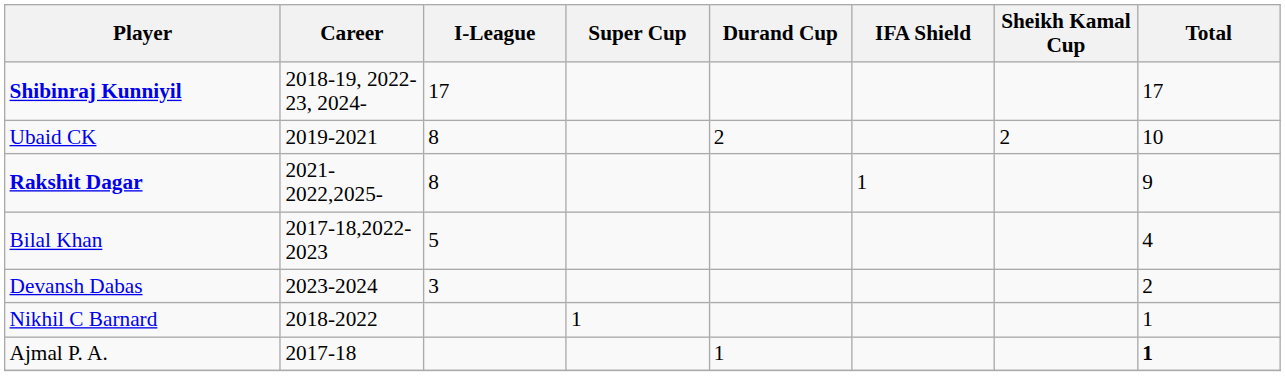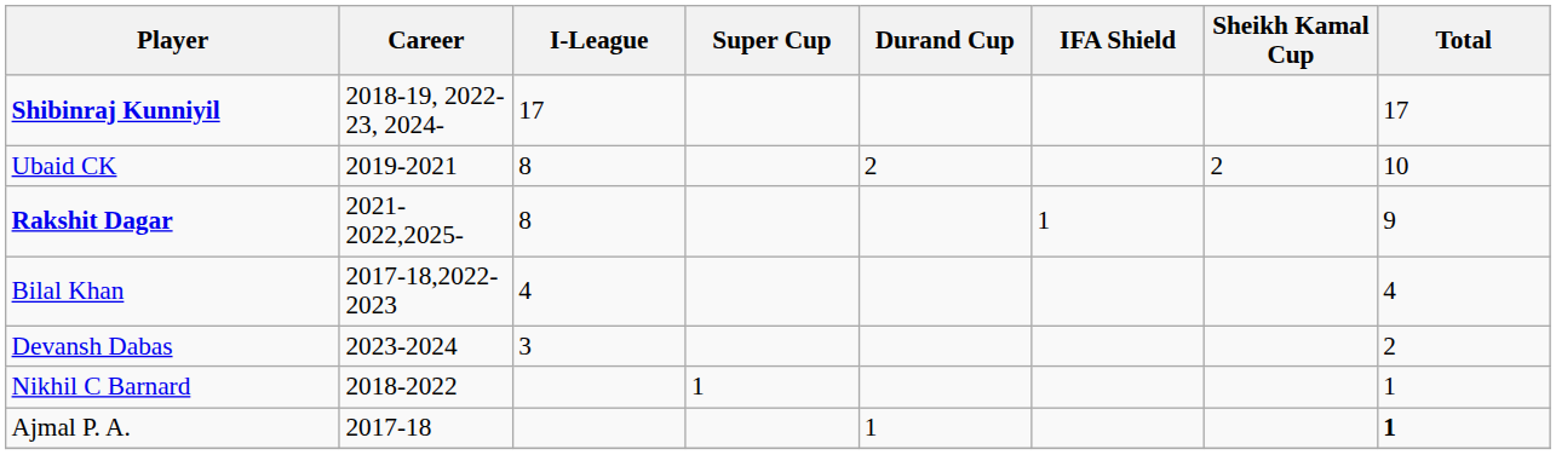Bilal Khan | I-League: 5 -> 4
